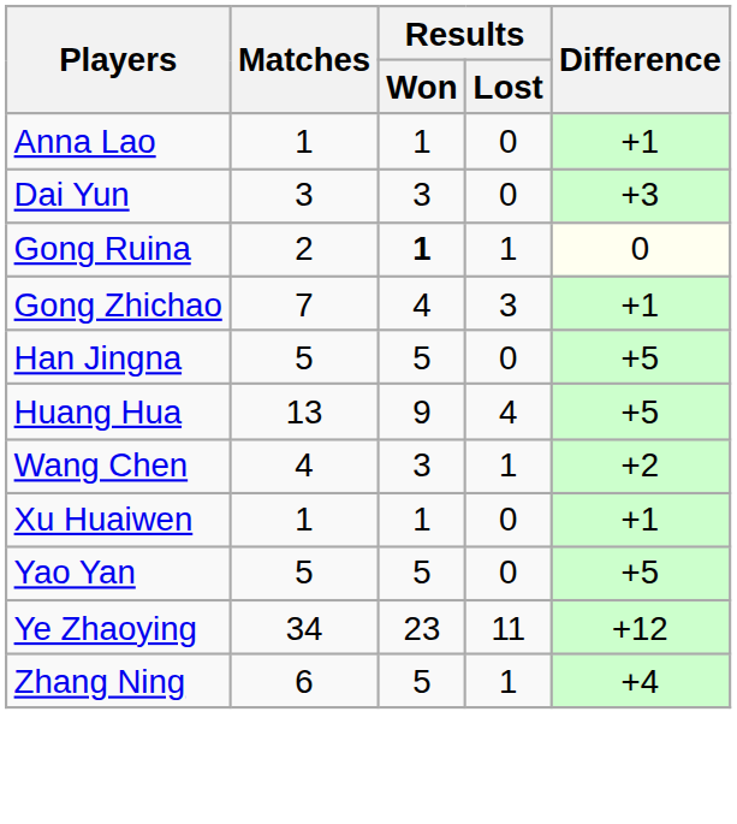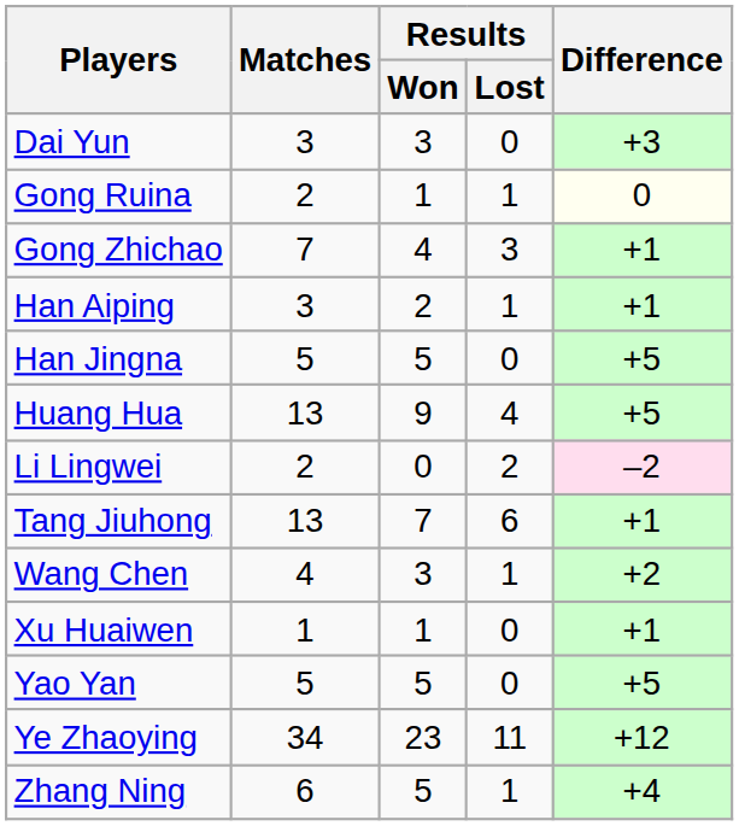- row: Anna Lao | 1 | 1 | 0 | +1
Gong Ruina | Results / Won: bold -> normal
+ row: Han Aiping | 3 | 2 | 1 | +1
+ row: Li Lingwei | 2 | 0 | 2 | –2
+ row: Tang Jiuhong | 13 | 7 | 6 | +1
